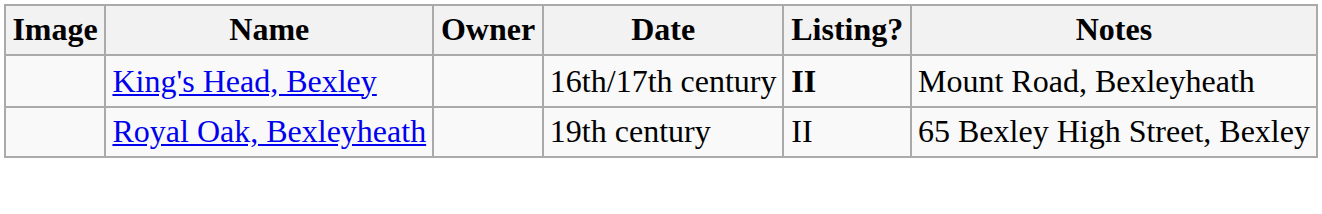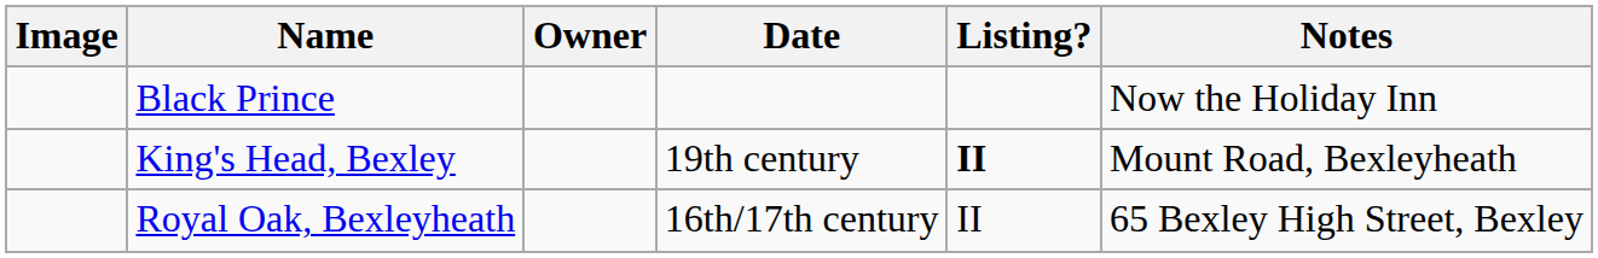+ row: Black Prince | Now the Holiday Inn
King's Head, Bexley | Date: 16th/17th century -> 19th century
Royal Oak, Bexleyheath | Date: 19th century -> 16th/17th century
